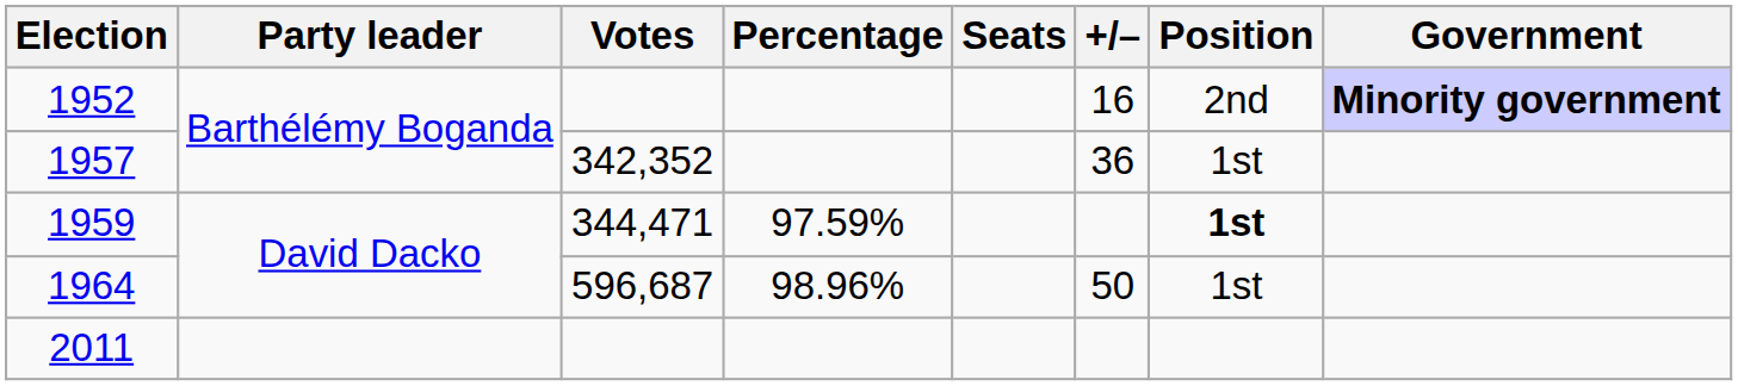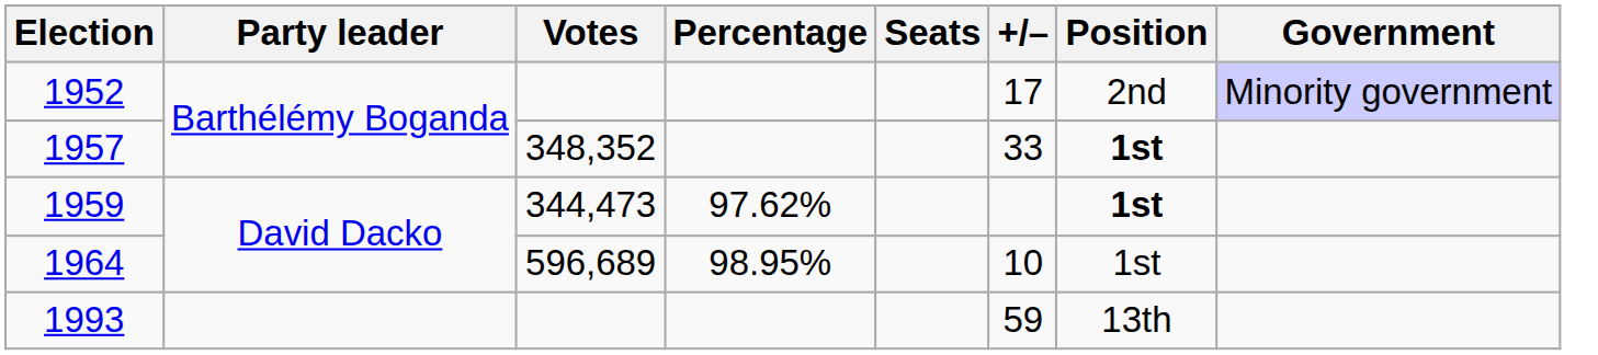1952 | +/–: 16 -> 17
1952 | Government: bold -> normal
1957 | Votes: 342,352 -> 348,352
1957 | +/–: 36 -> 33
1957 | Position: normal -> bold
1959 | Votes: 344,471 -> 344,473
1959 | Percentage: 97.59% -> 97.62%
1964 | Votes: 596,687 -> 596,689
1964 | Percentage: 98.96% -> 98.95%
1964 | +/–: 50 -> 10
+ row: 1993 | 59 | 13th
- row: 2011
